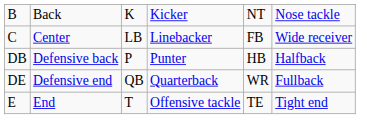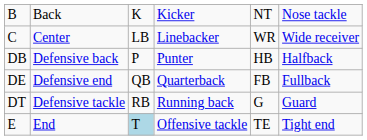C | column 5: FB -> WR
DE | column 5: WR -> FB
+ row: DT | Defensive tackle | RB | Running back | G | Guard
E | column 3: no background -> lightblue background
